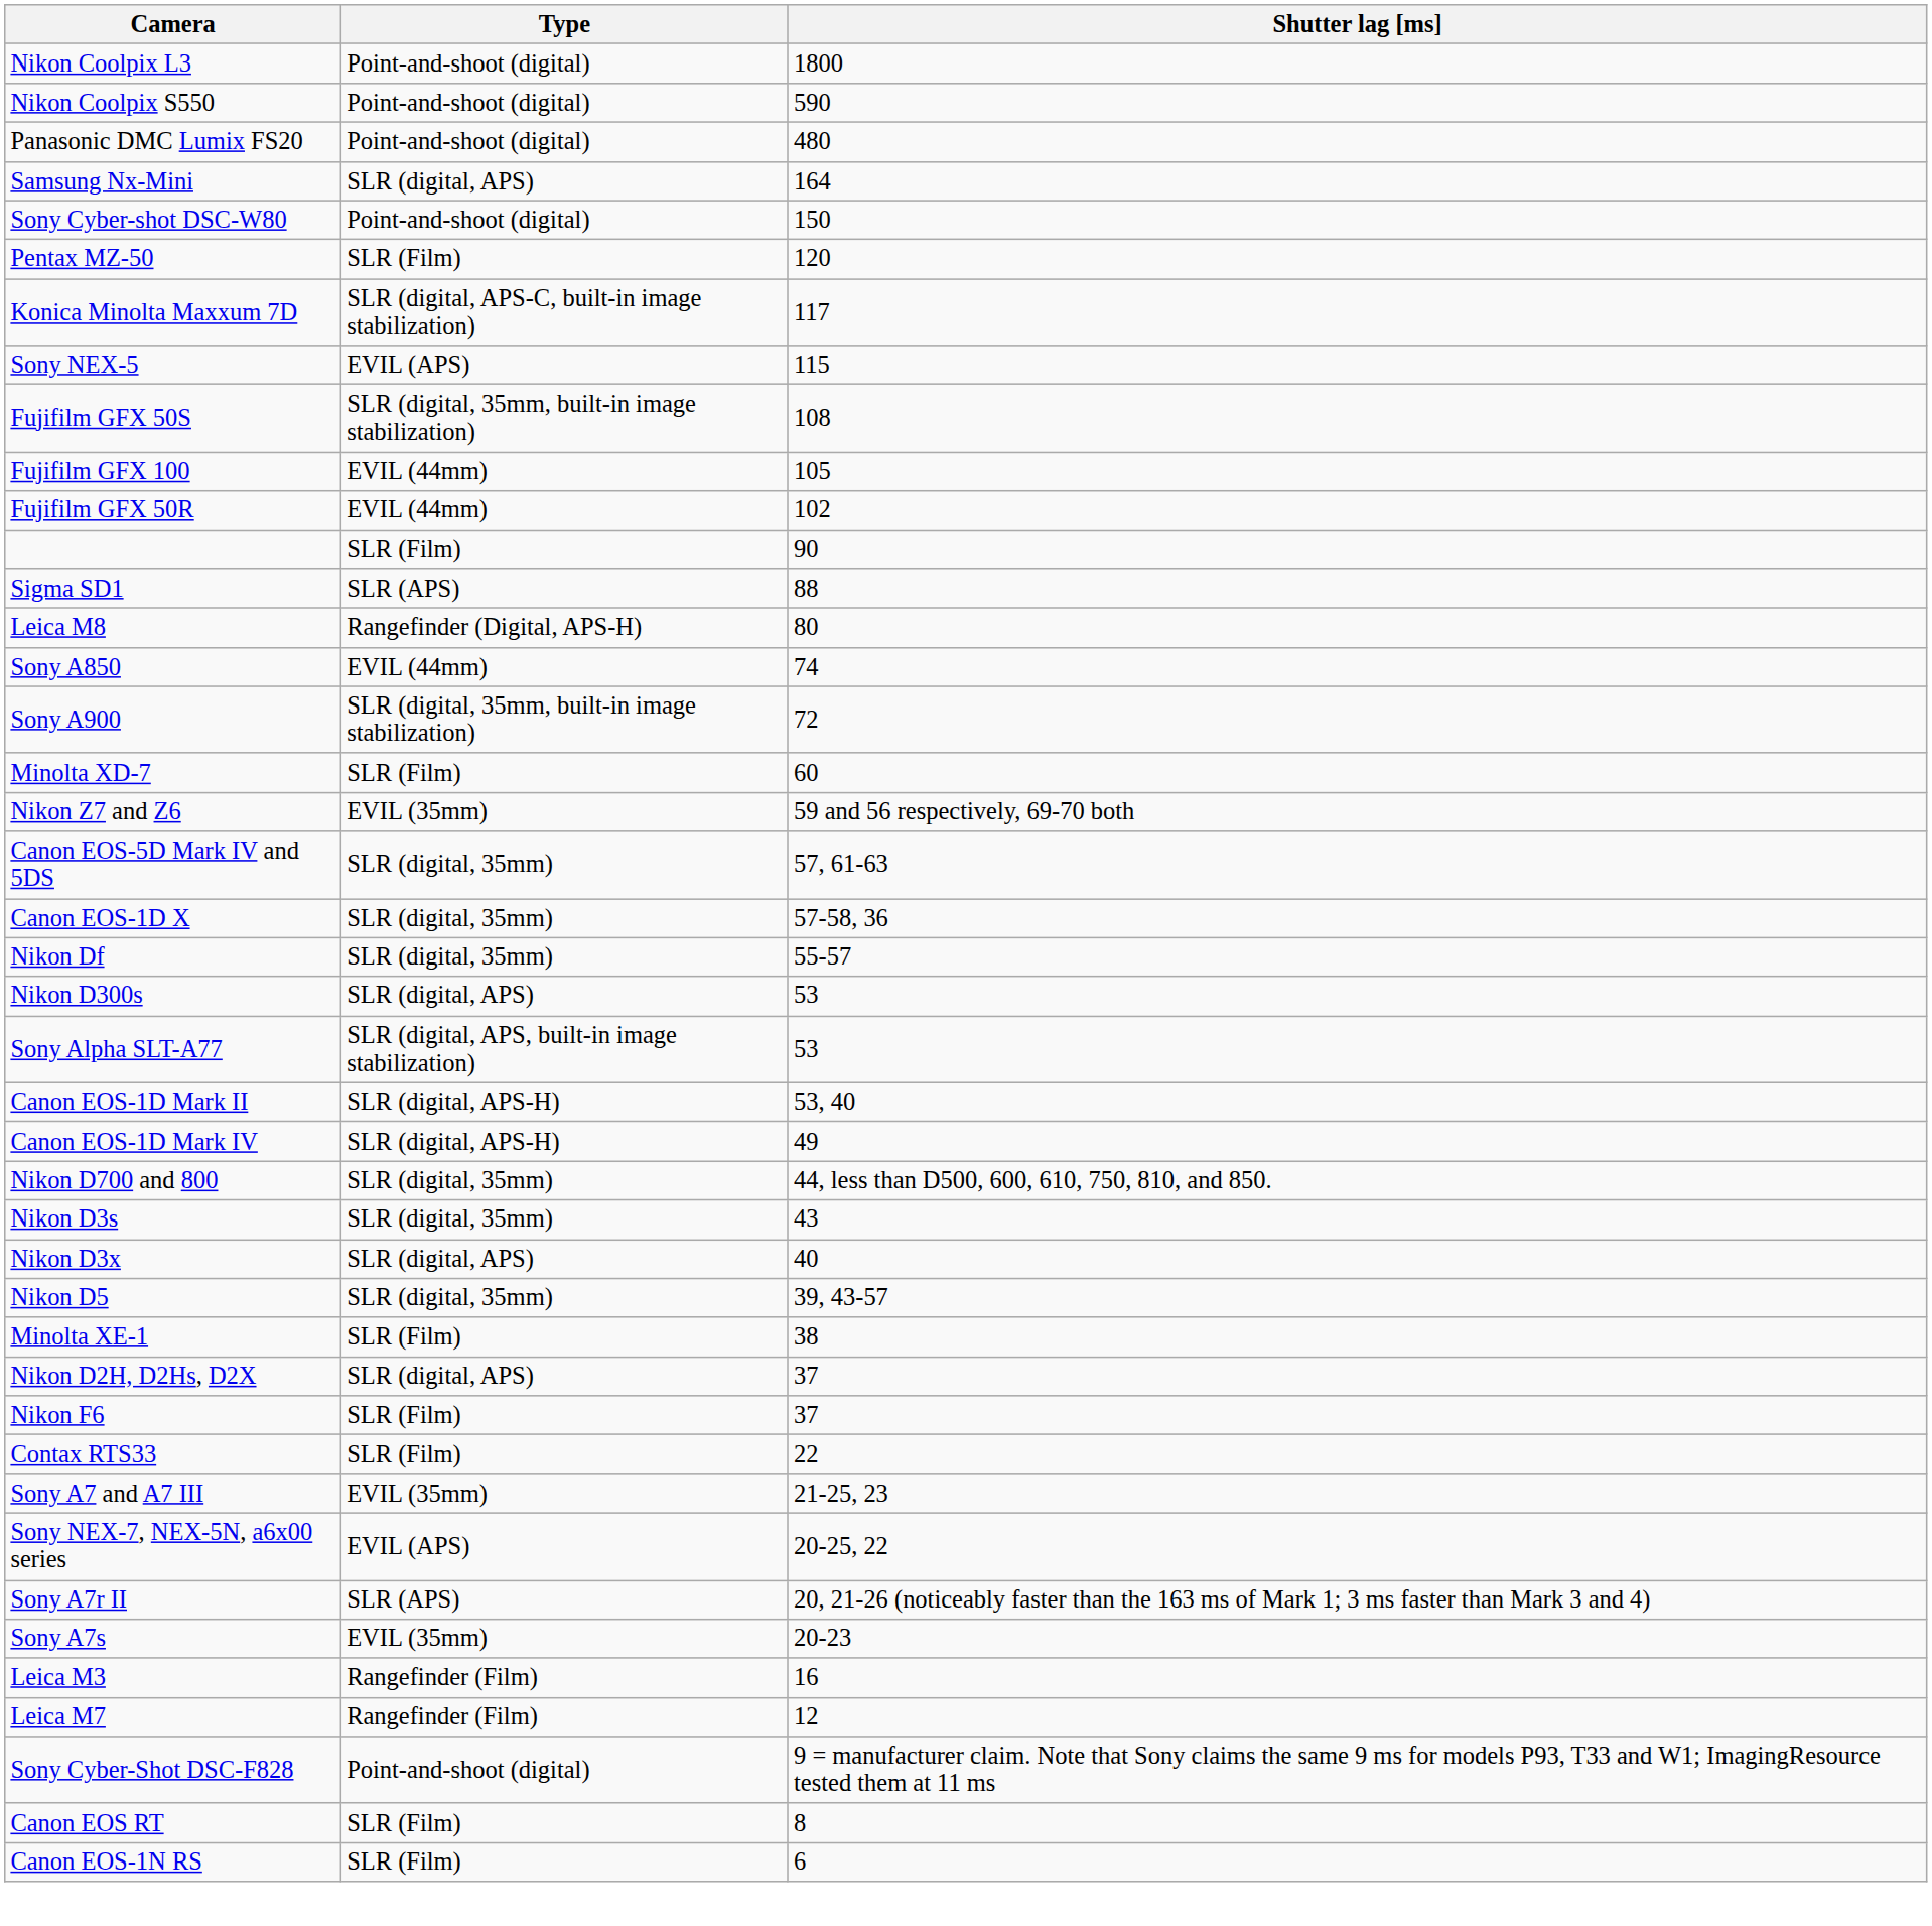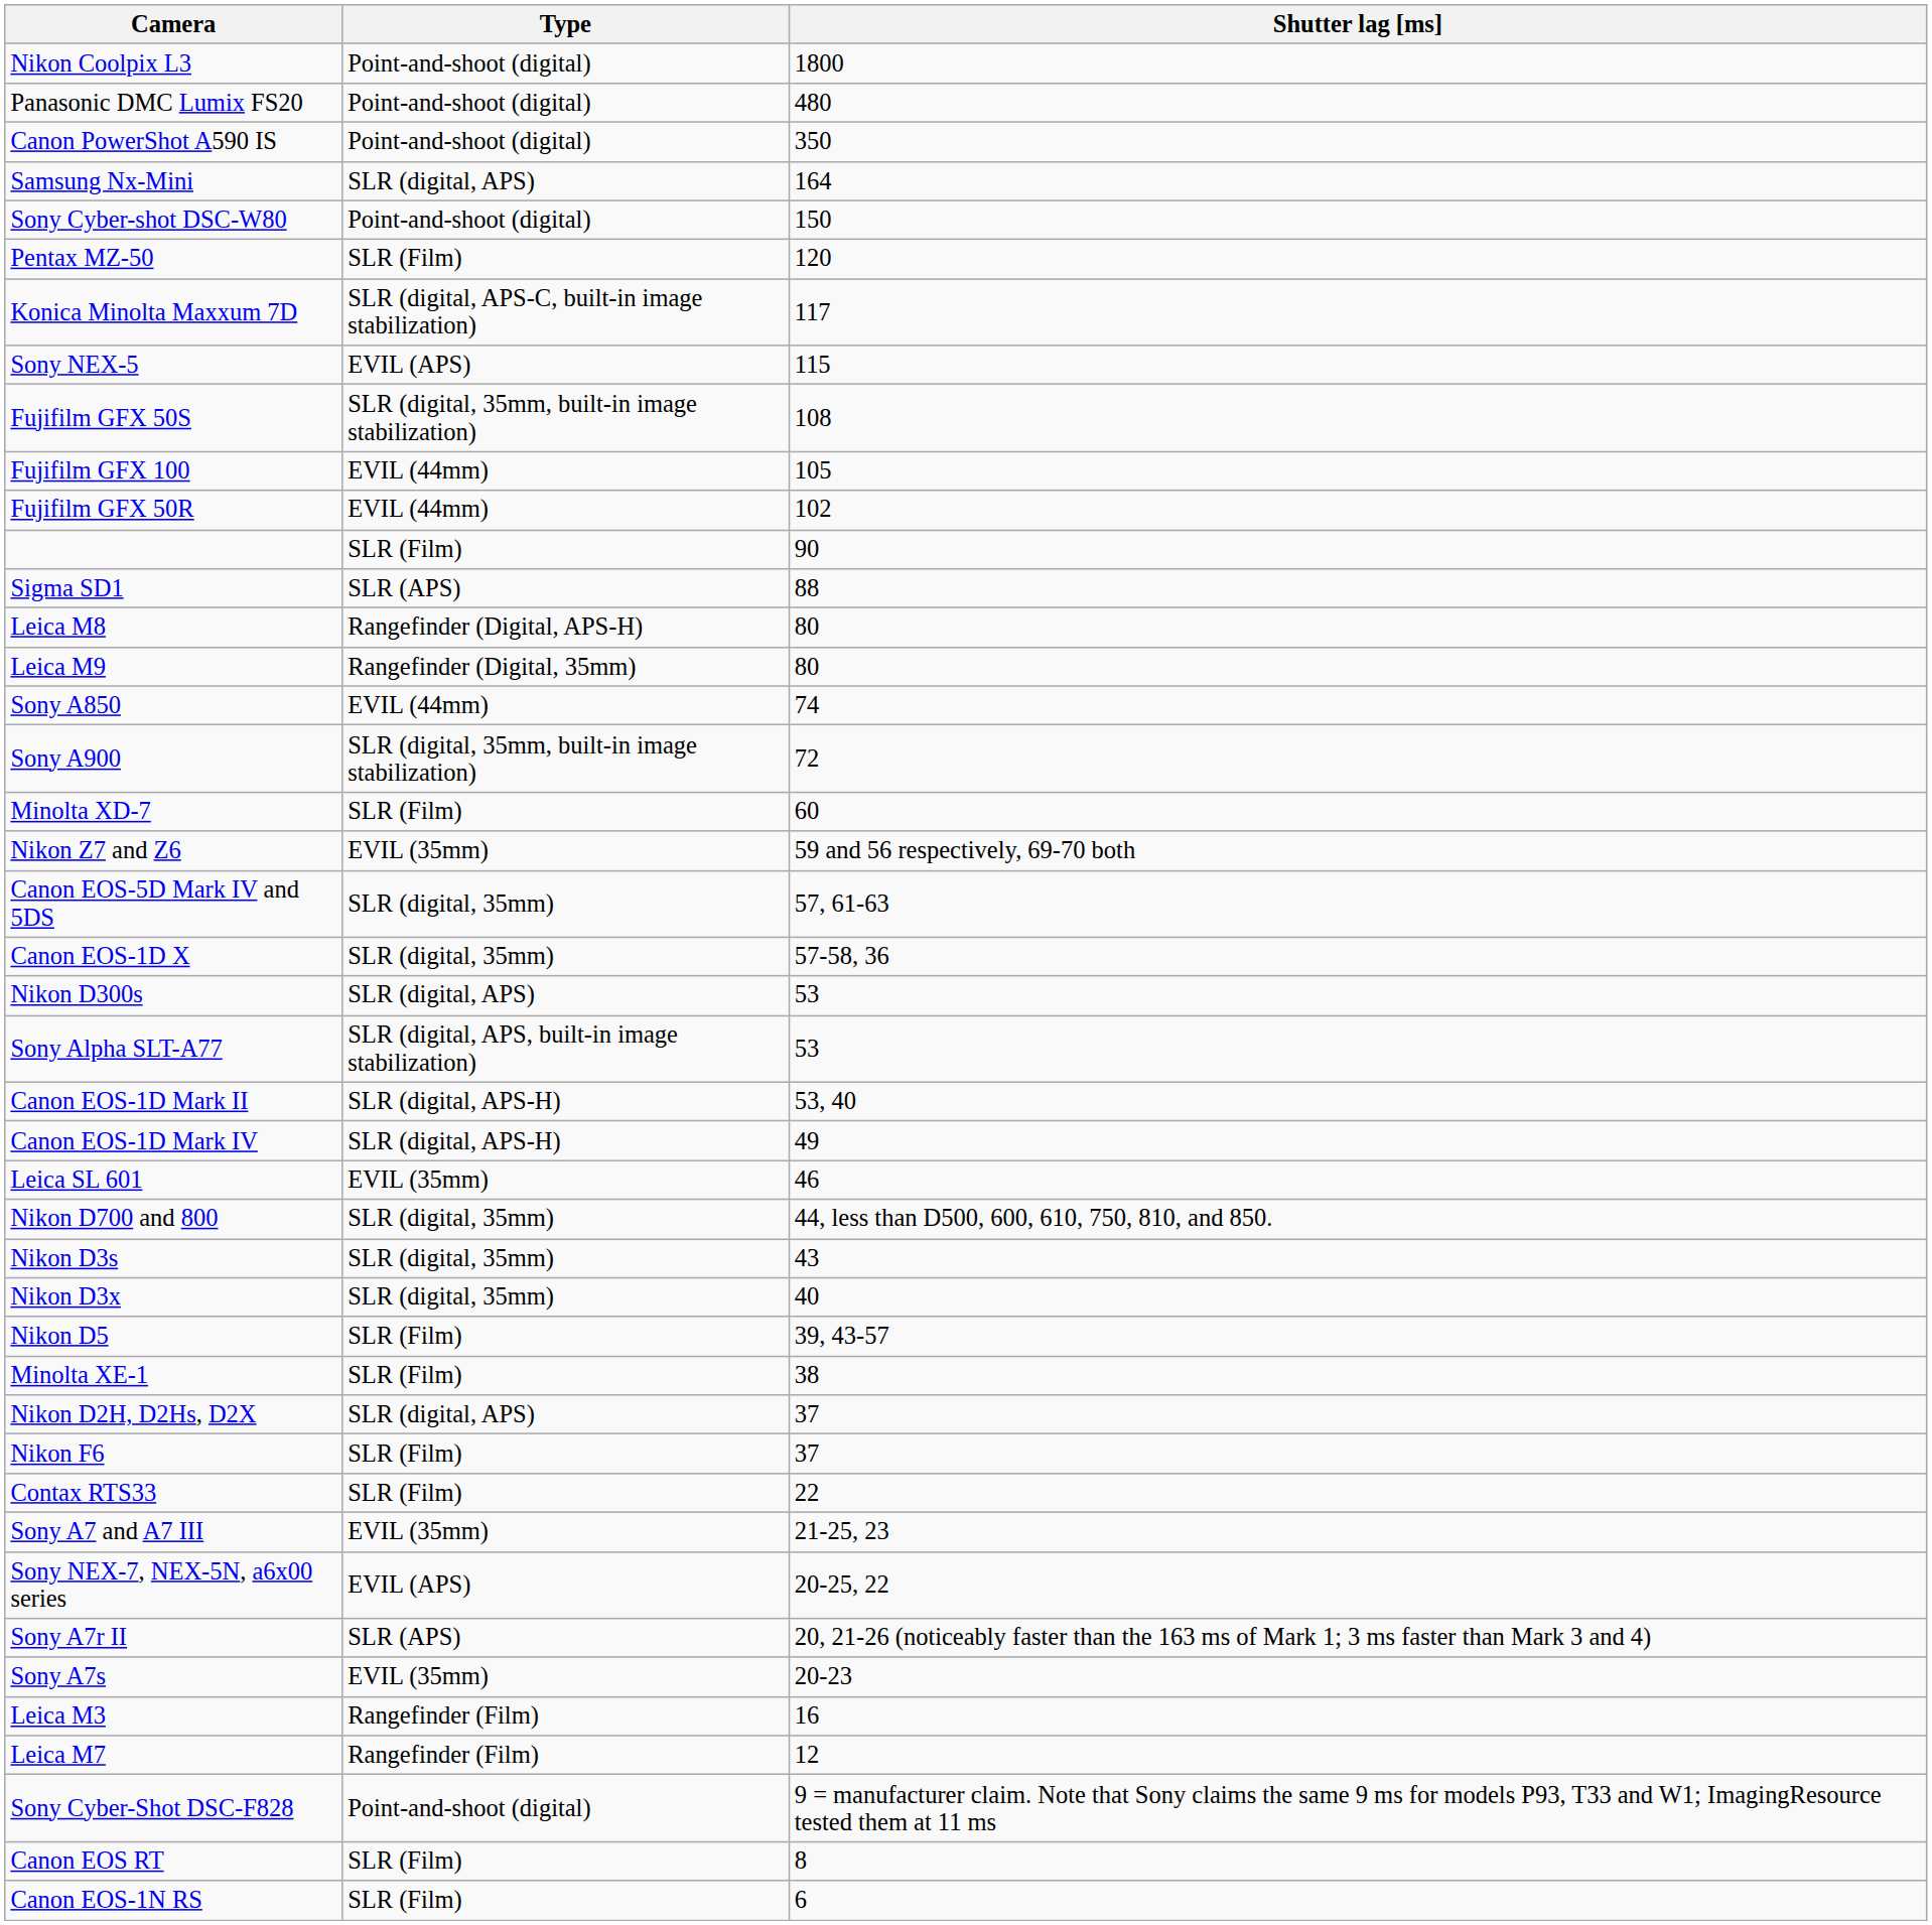- row: Nikon Coolpix S550 | Point-and-shoot (digital) | 590
+ row: Canon PowerShot A590 IS | Point-and-shoot (digital) | 350
+ row: Leica M9 | Rangefinder (Digital, 35mm) | 80
- row: Nikon Df | SLR (digital, 35mm) | 55-57
+ row: Leica SL 601 | EVIL (35mm) | 46
Nikon D3x | Type: SLR (digital, APS) -> SLR (digital, 35mm)
Nikon D5 | Type: SLR (digital, 35mm) -> SLR (Film)
